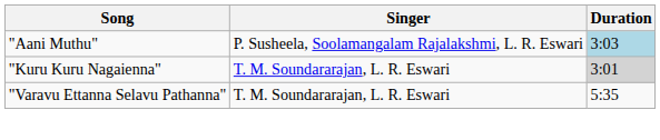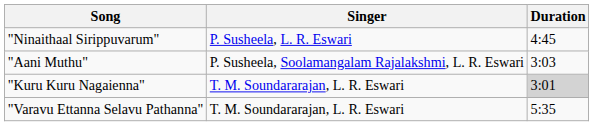+ row: "Ninaithaal Sirippuvarum" | P. Susheela, L. R. Eswari | 4:45
"Aani Muthu" | Duration: lightblue background -> no background
